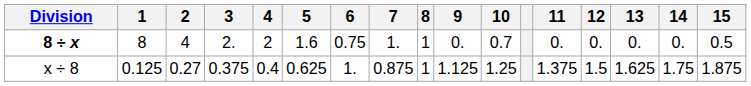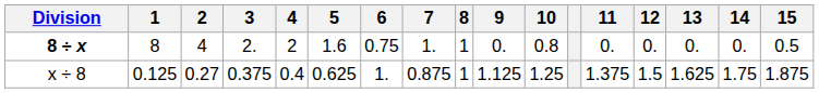8 ÷ x | 10: 0.7 -> 0.8
